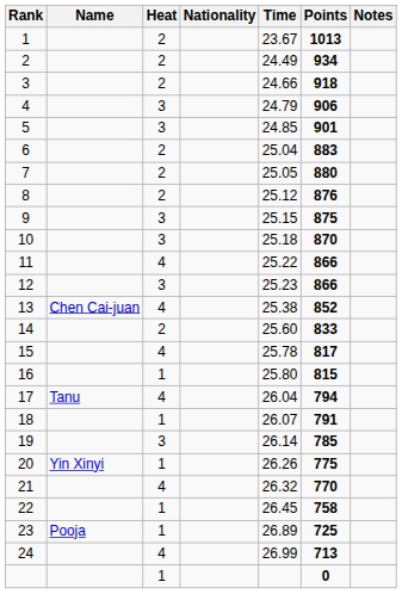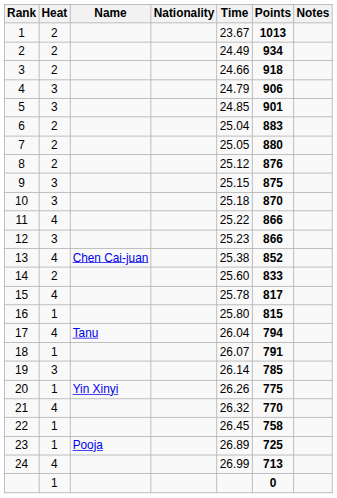columns swapped: Heat <-> Name
